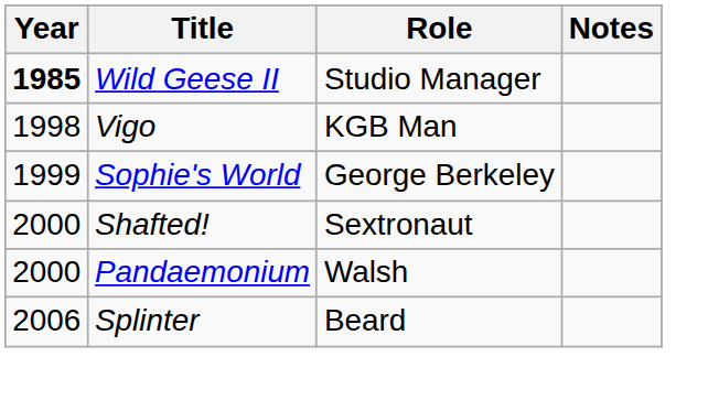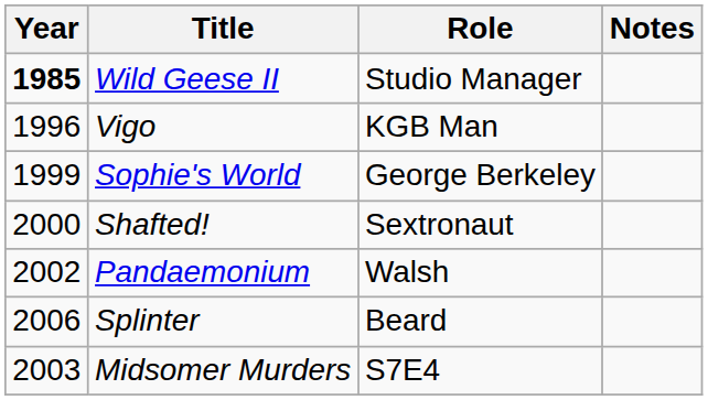Vigo | Year: 1998 -> 1996
Pandaemonium | Year: 2000 -> 2002
+ row: 2003 | Midsomer Murders | S7E4
